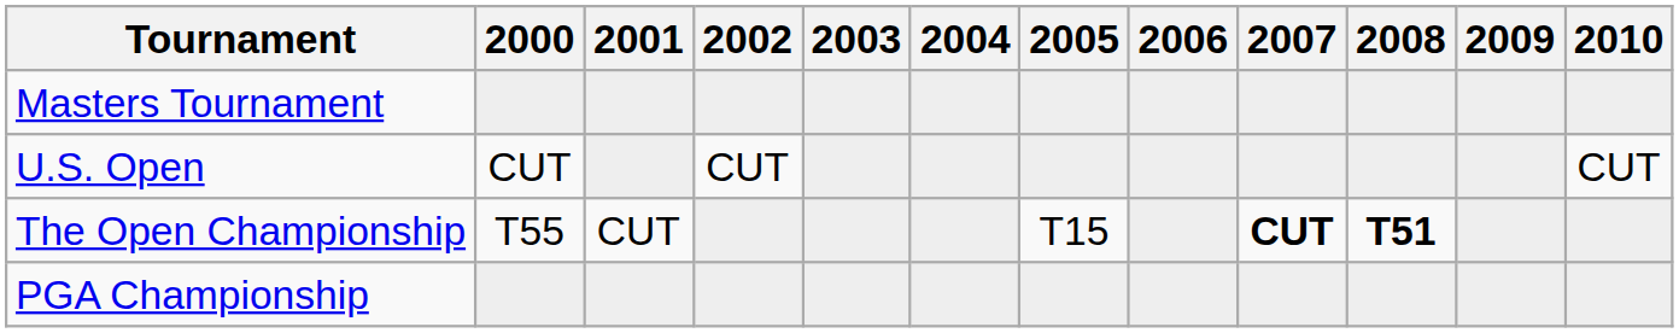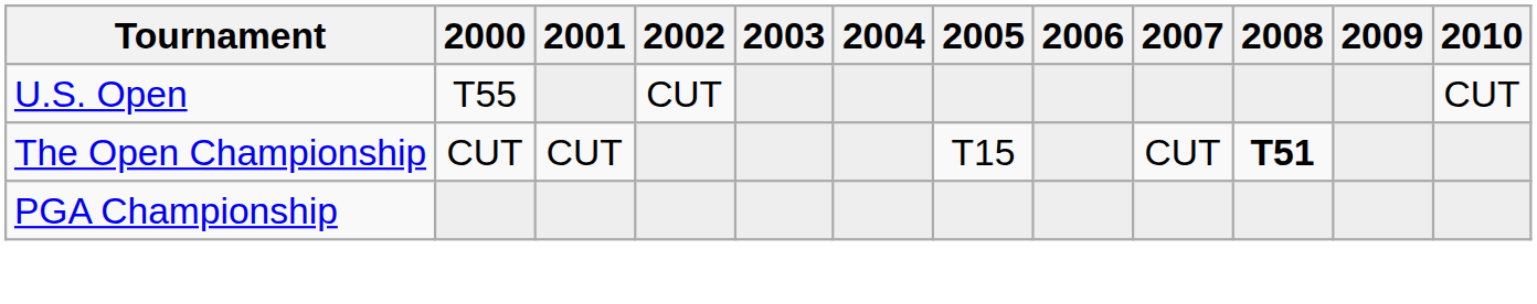- row: Masters Tournament
U.S. Open | 2000: CUT -> T55
The Open Championship | 2000: T55 -> CUT
The Open Championship | 2007: bold -> normal
